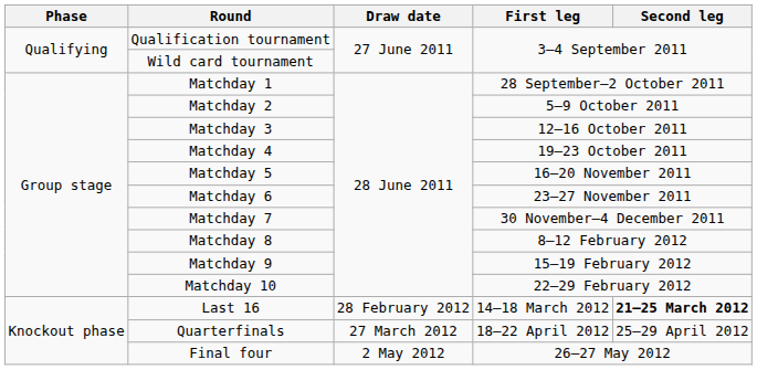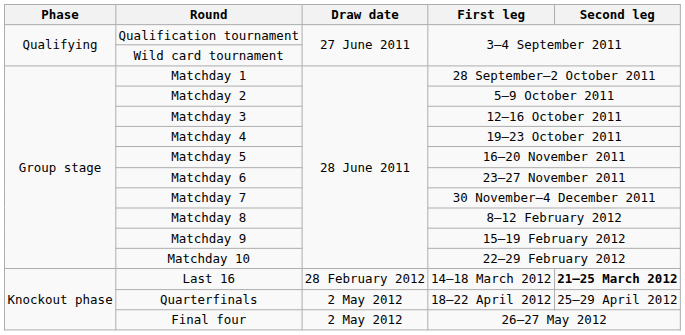Quarterfinals | Draw date: 27 March 2012 -> 2 May 2012
